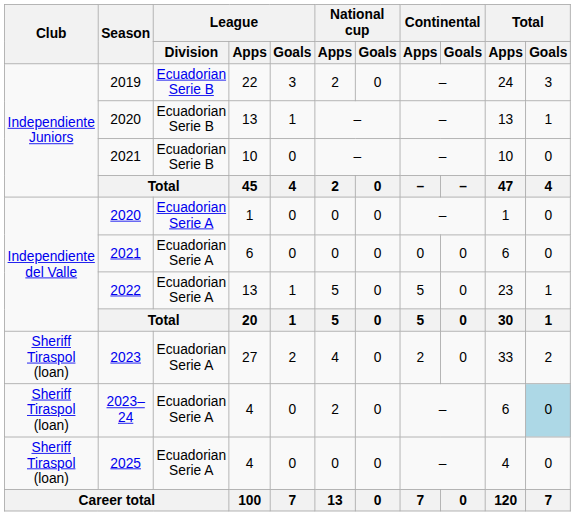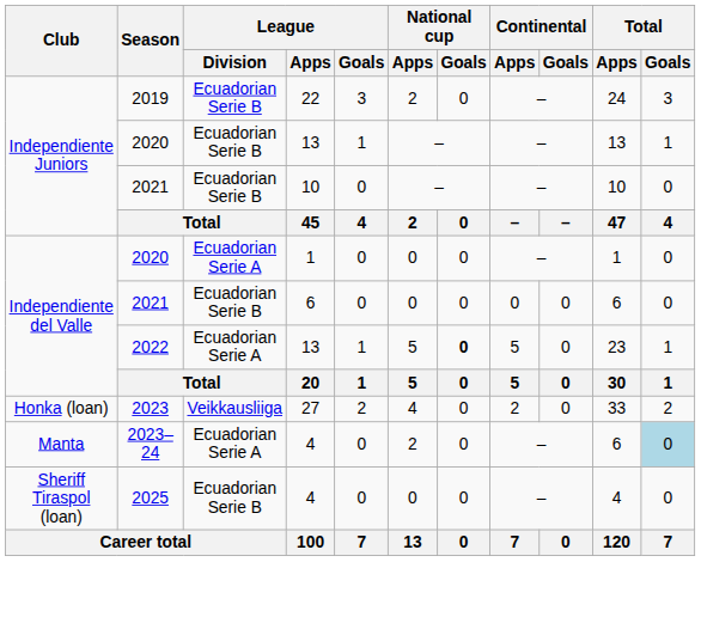2021 / 6 | League / Division: Ecuadorian Serie A -> Ecuadorian Serie B
2022 | National cup / Goals: normal -> bold
2023 | Club: Sheriff Tiraspol (loan) -> Honka (loan)
2023 | League / Division: Ecuadorian Serie A -> Veikkausliiga
2023–24 | Club: Sheriff Tiraspol (loan) -> Manta
2025 | League / Division: Ecuadorian Serie A -> Ecuadorian Serie B
